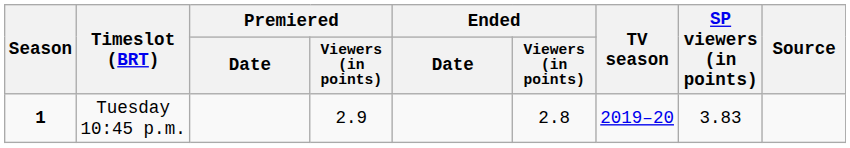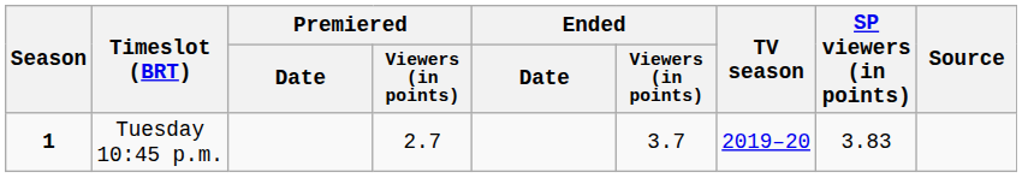Tuesday 10:45 p.m. | Premiered / Viewers (in points): 2.9 -> 2.7
Tuesday 10:45 p.m. | Ended / Viewers (in points): 2.8 -> 3.7
